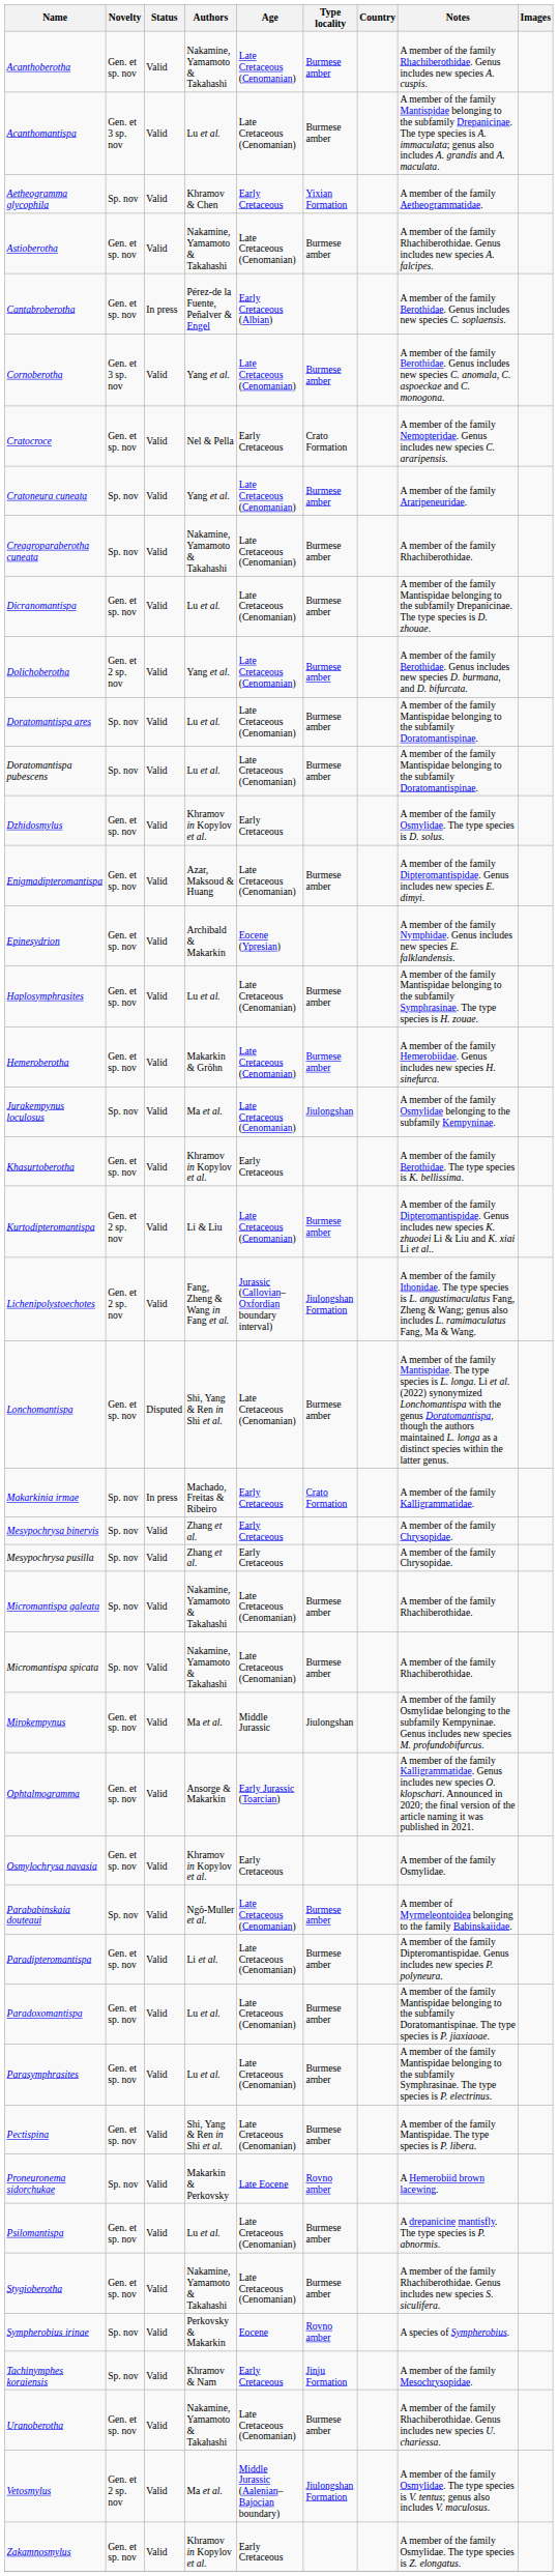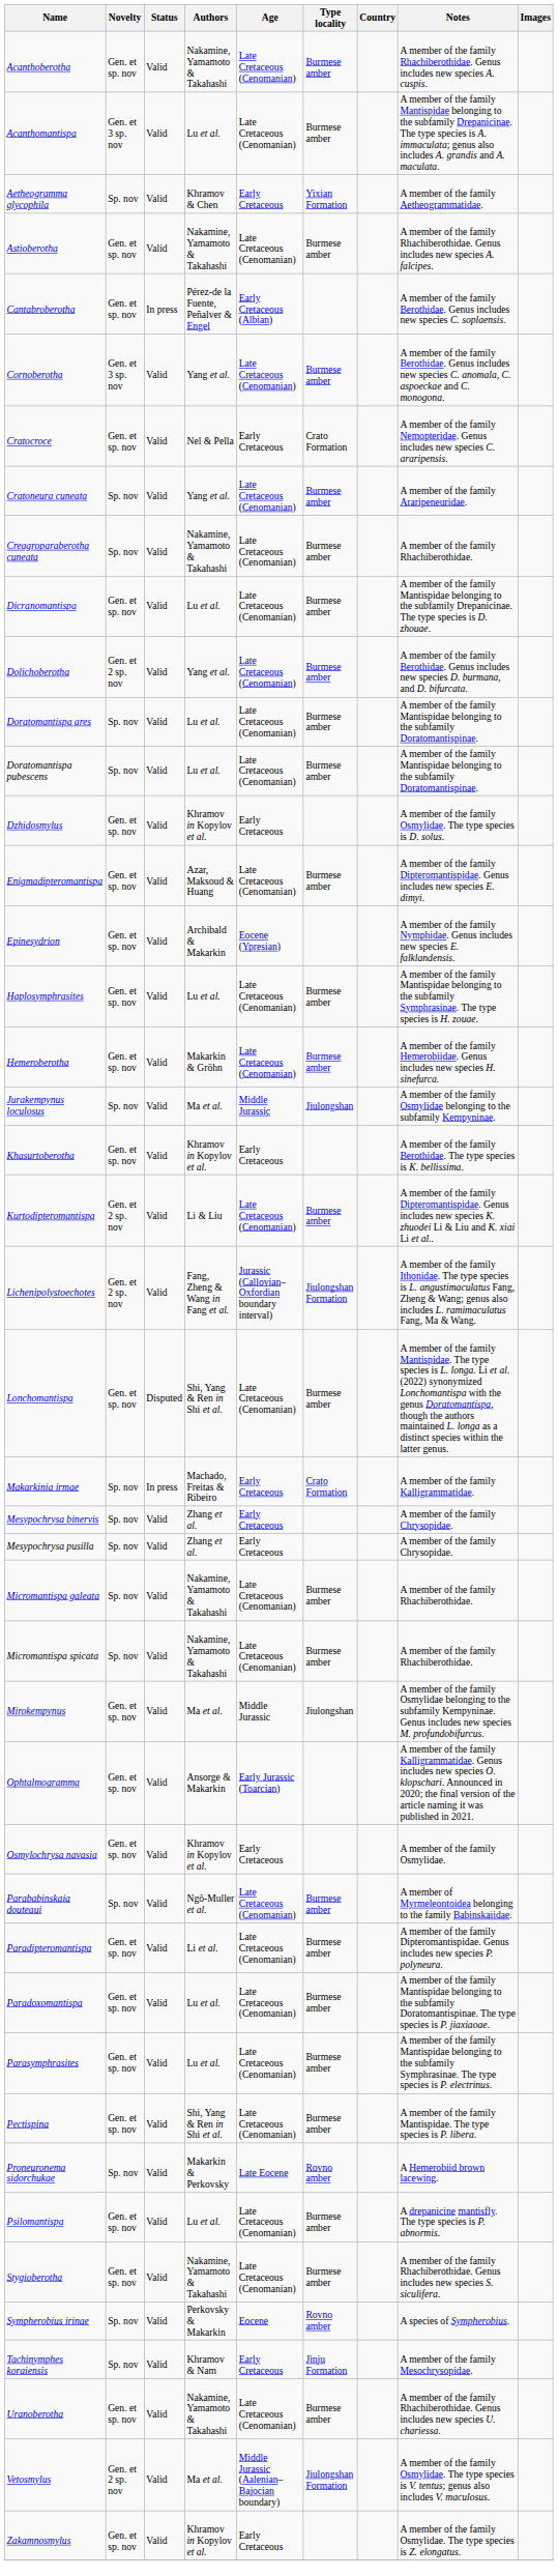Jurakempynus loculosus | Age: Late Cretaceous (Cenomanian) -> Middle Jurassic
